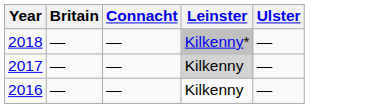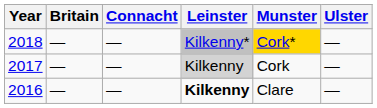+ column: Munster | Cork* | Cork | Clare
2016 | Leinster: normal -> bold
